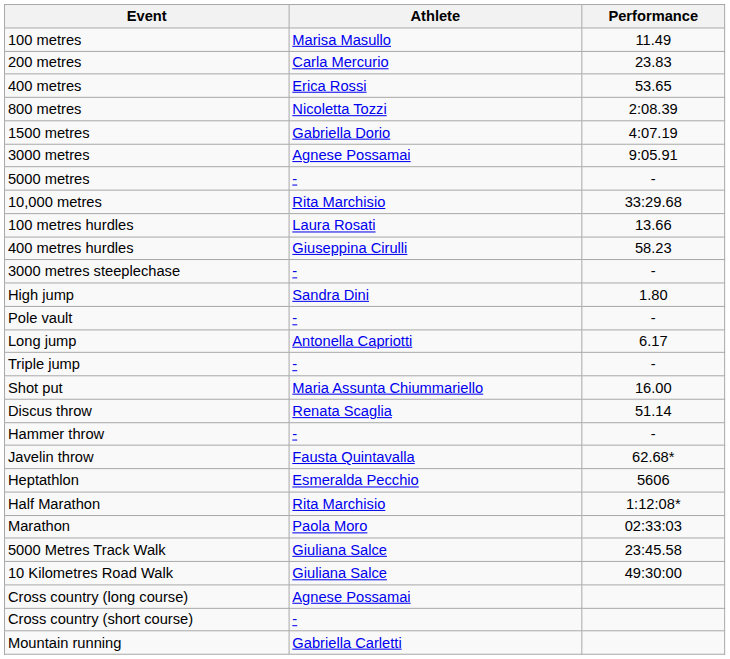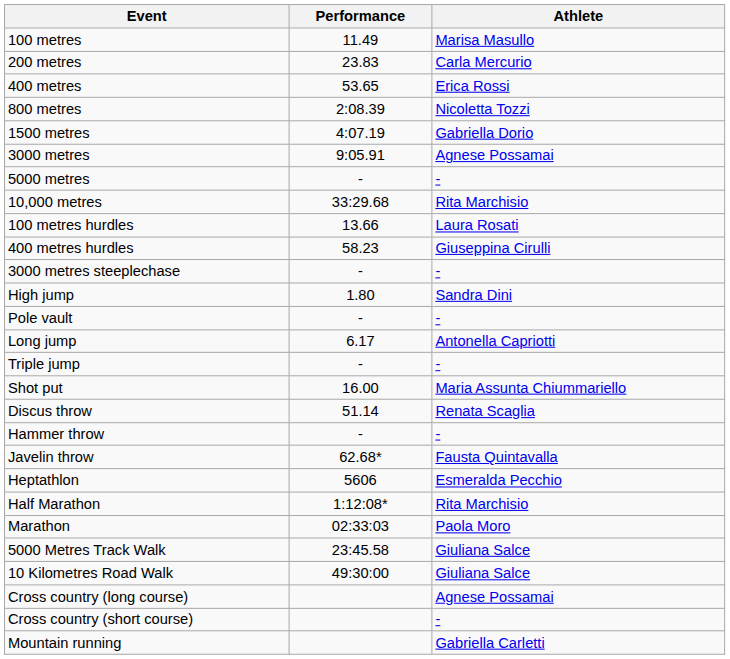columns swapped: Athlete <-> Performance
